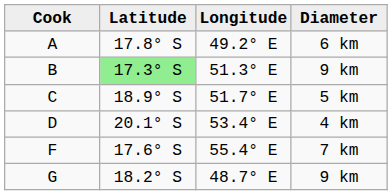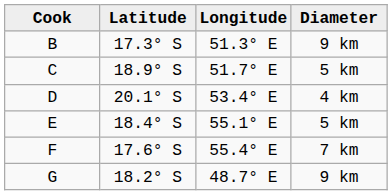- row: A | 17.8° S | 49.2° E | 6 km
B | Latitude: lightgreen background -> no background
+ row: E | 18.4° S | 55.1° E | 5 km
